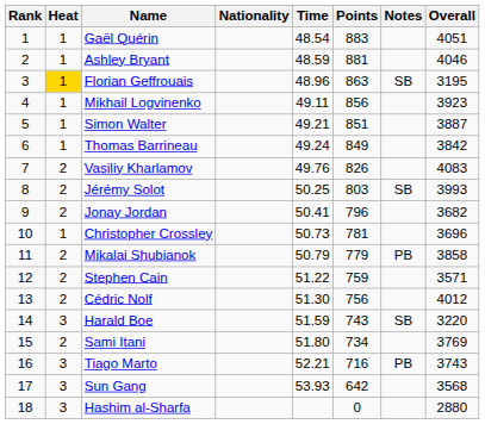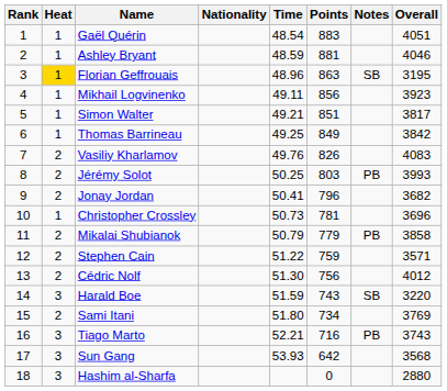Simon Walter | Overall: 3887 -> 3817
Thomas Barrineau | Time: 49.24 -> 49.25
Jérémy Solot | Notes: SB -> PB
